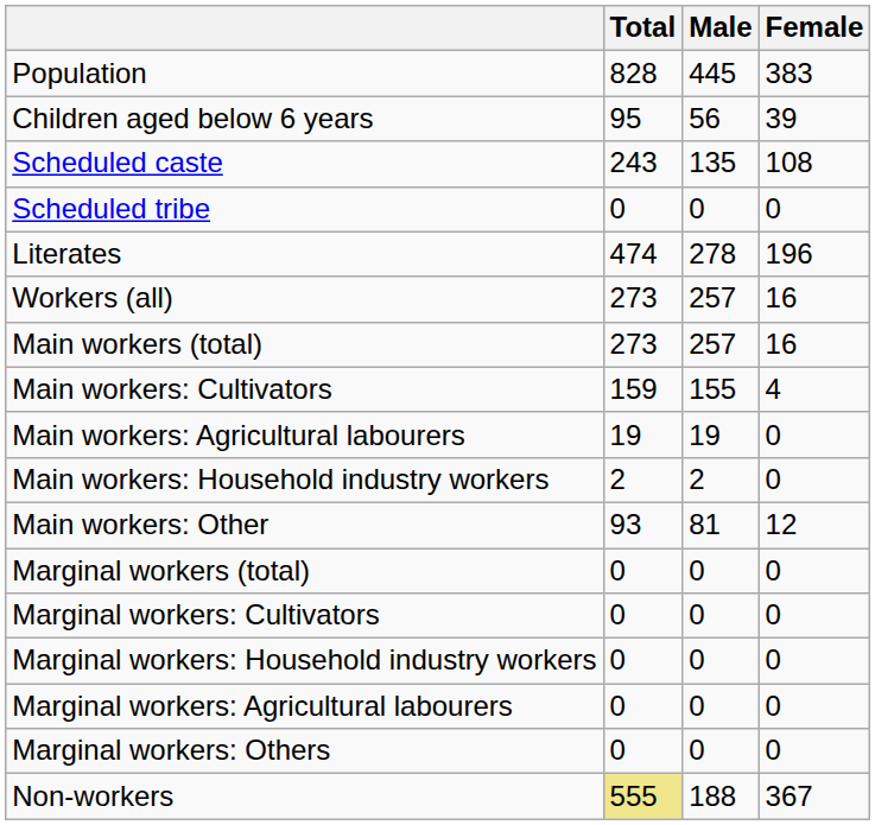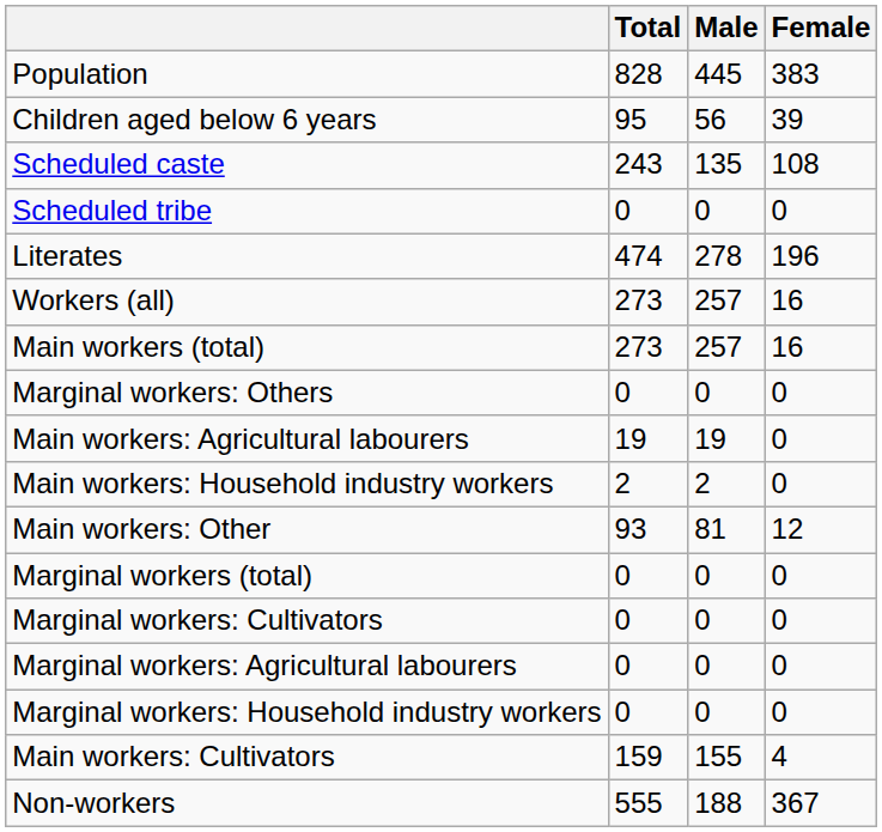rows swapped: Main workers: Cultivators <-> Marginal workers: Others
rows swapped: Marginal workers: Agricultural labourers <-> Marginal workers: Household industry workers
Non-workers | Total: khaki background -> no background
